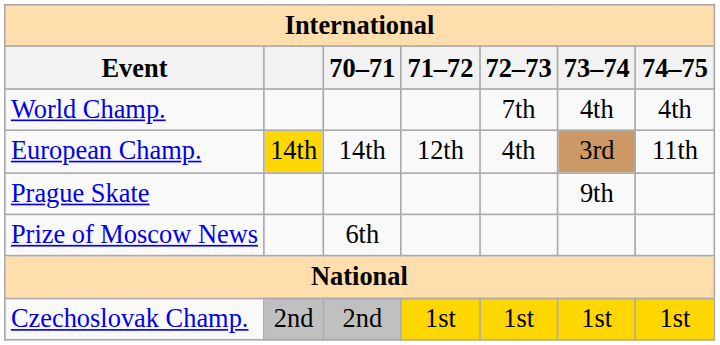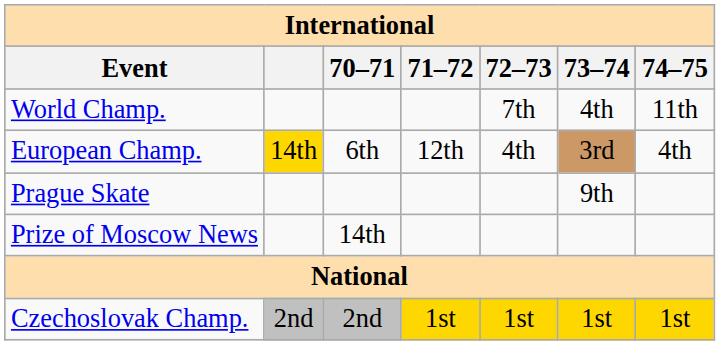World Champ. | 74–75: 4th -> 11th
European Champ. | 70–71: 14th -> 6th
European Champ. | 74–75: 11th -> 4th
Prize of Moscow News | 70–71: 6th -> 14th
